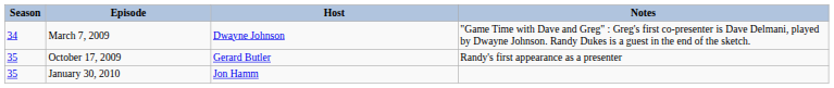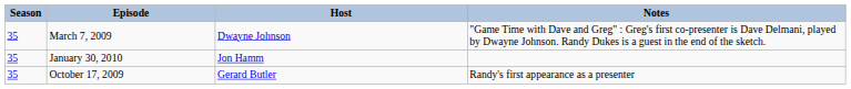March 7, 2009 | Season: 34 -> 35
rows swapped: October 17, 2009 <-> January 30, 2010
